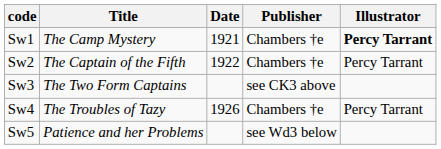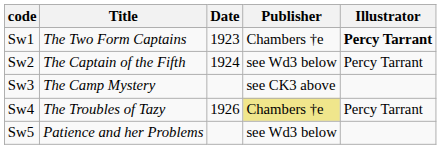Sw1 | Title: The Camp Mystery -> The Two Form Captains
Sw1 | Date: 1921 -> 1923
Sw2 | Date: 1922 -> 1924
Sw2 | Publisher: Chambers †e -> see Wd3 below
Sw3 | Title: The Two Form Captains -> The Camp Mystery
Sw4 | Publisher: no background -> khaki background
